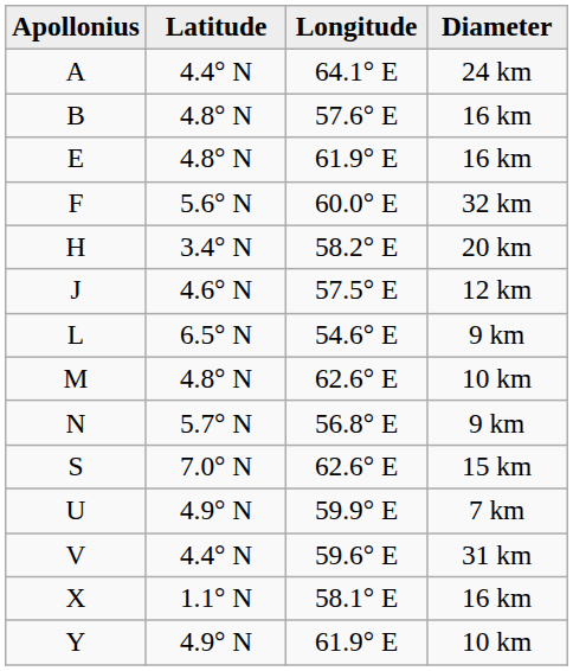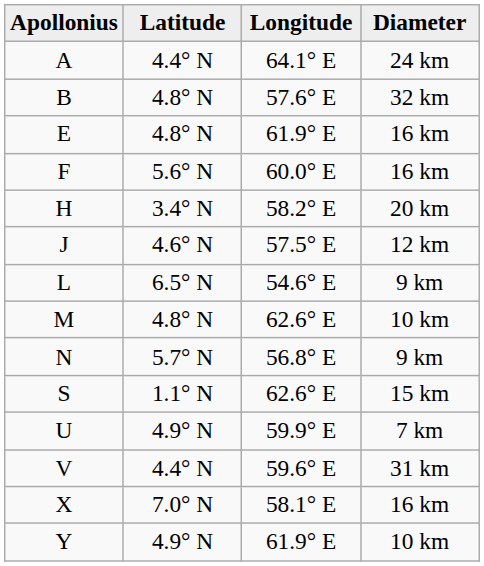B | Diameter: 16 km -> 32 km
F | Diameter: 32 km -> 16 km
S | Latitude: 7.0° N -> 1.1° N
X | Latitude: 1.1° N -> 7.0° N
